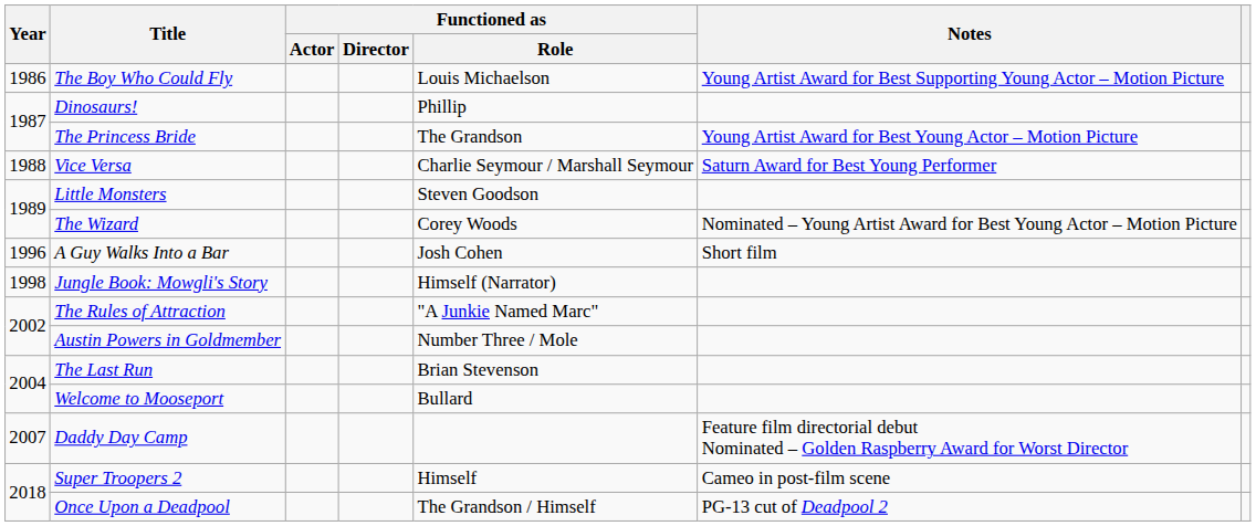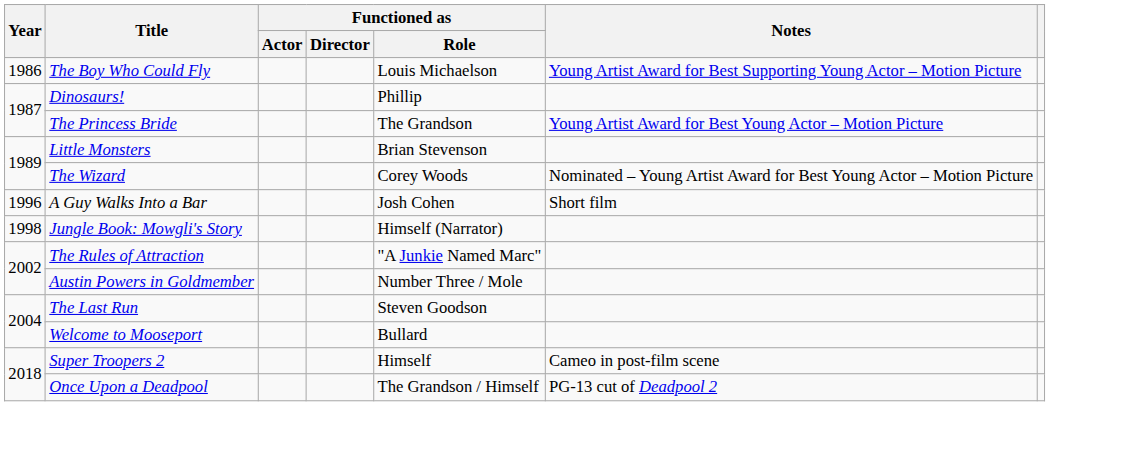- row: 1988 | Vice Versa | Charlie Seymour / Marshall Seymour | Saturn Award for Best Young Performer
Little Monsters | Functioned as / Role: Steven Goodson -> Brian Stevenson
The Last Run | Functioned as / Role: Brian Stevenson -> Steven Goodson
- row: 2007 | Daddy Day Camp | Feature film directorial debut Nominated – Golden Raspberry Award for Worst Director
